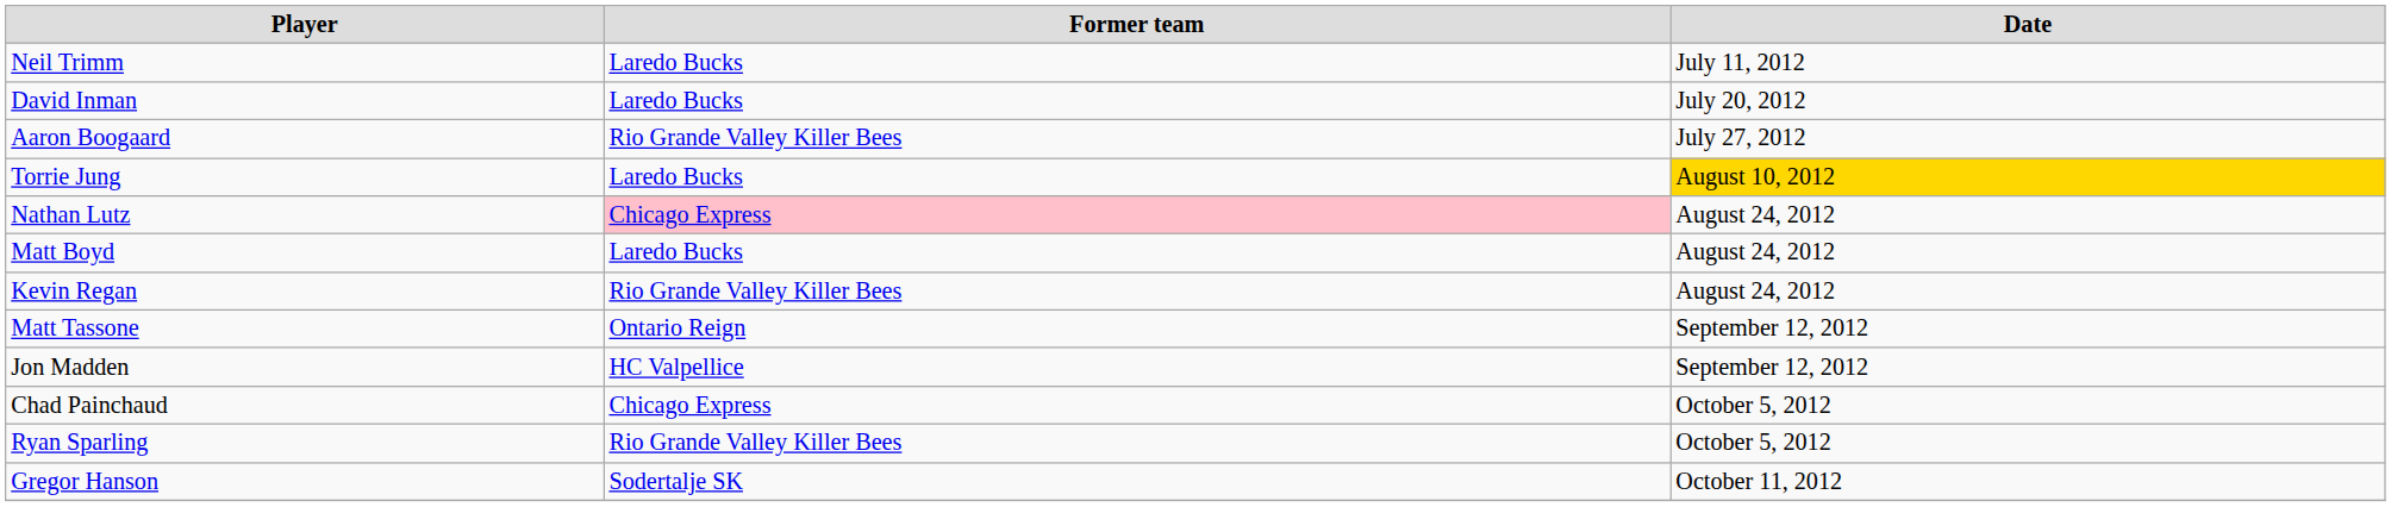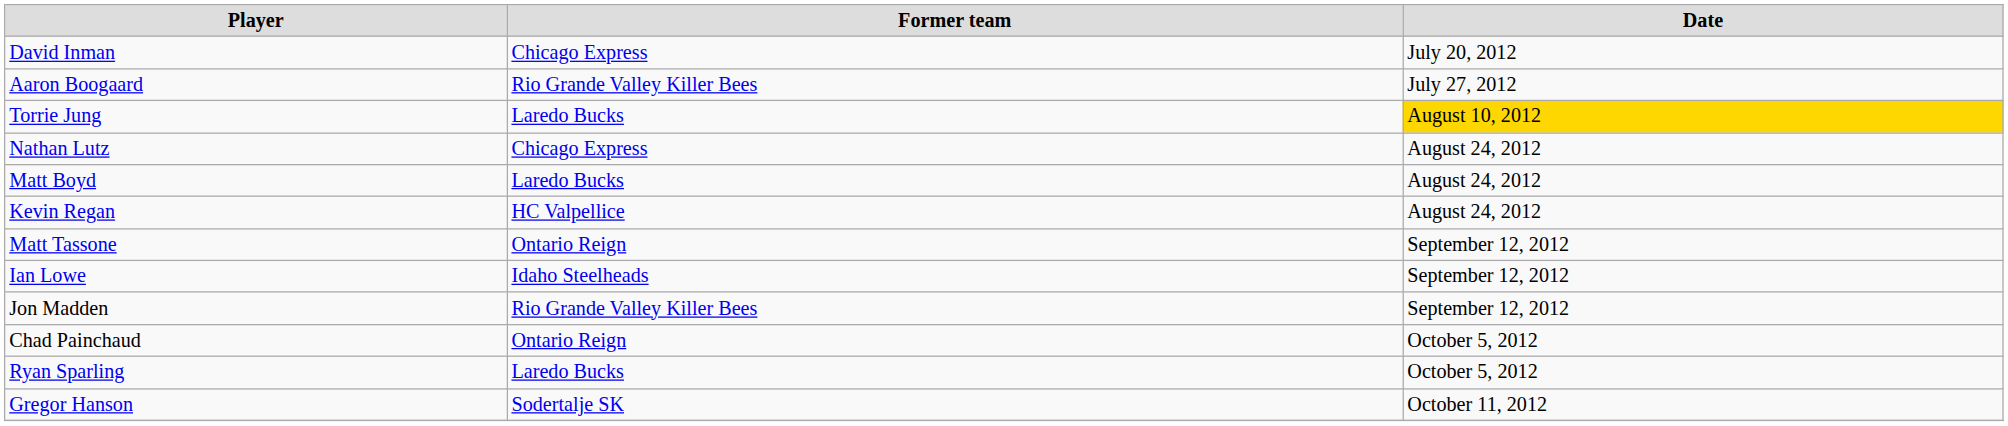- row: Neil Trimm | Laredo Bucks | July 11, 2012
David Inman | Former team: Laredo Bucks -> Chicago Express
Nathan Lutz | Former team: pink background -> no background
Kevin Regan | Former team: Rio Grande Valley Killer Bees -> HC Valpellice
+ row: Ian Lowe | Idaho Steelheads | September 12, 2012
Jon Madden | Former team: HC Valpellice -> Rio Grande Valley Killer Bees
Chad Painchaud | Former team: Chicago Express -> Ontario Reign
Ryan Sparling | Former team: Rio Grande Valley Killer Bees -> Laredo Bucks
